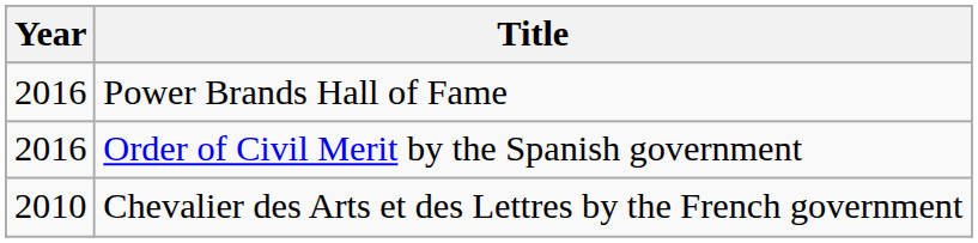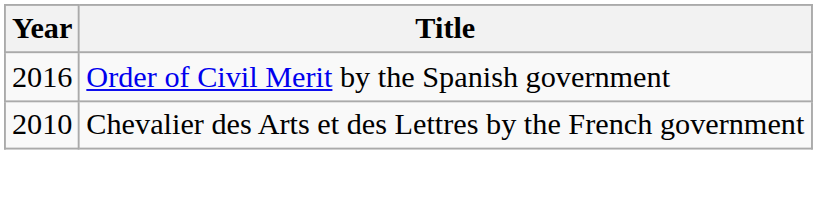- row: 2016 | Power Brands Hall of Fame
